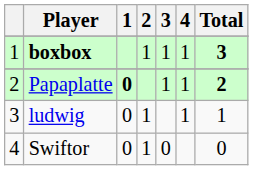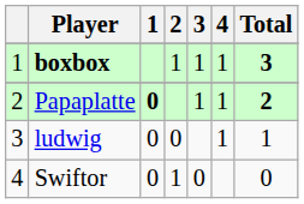ludwig | 2: 1 -> 0
